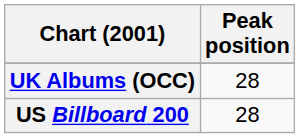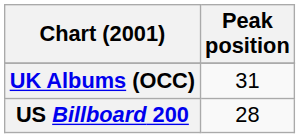UK Albums (OCC) | Peak position: 28 -> 31
